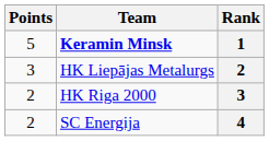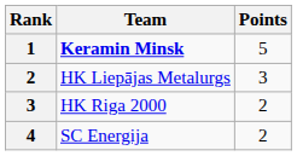columns swapped: Rank <-> Points
